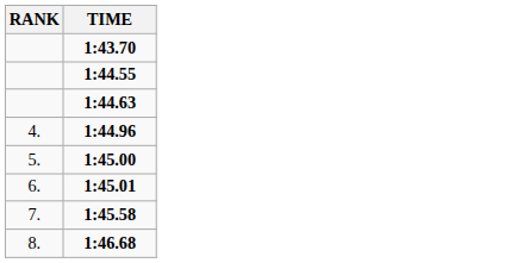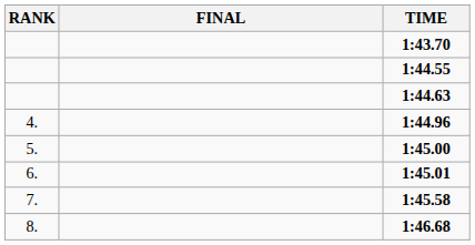+ column: FINAL
